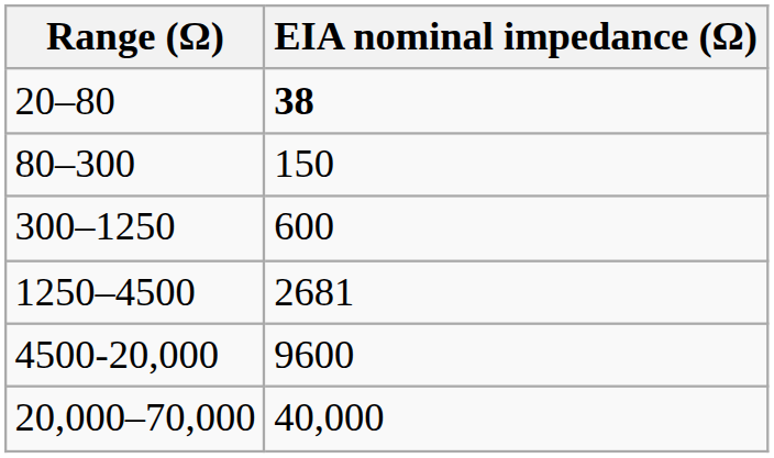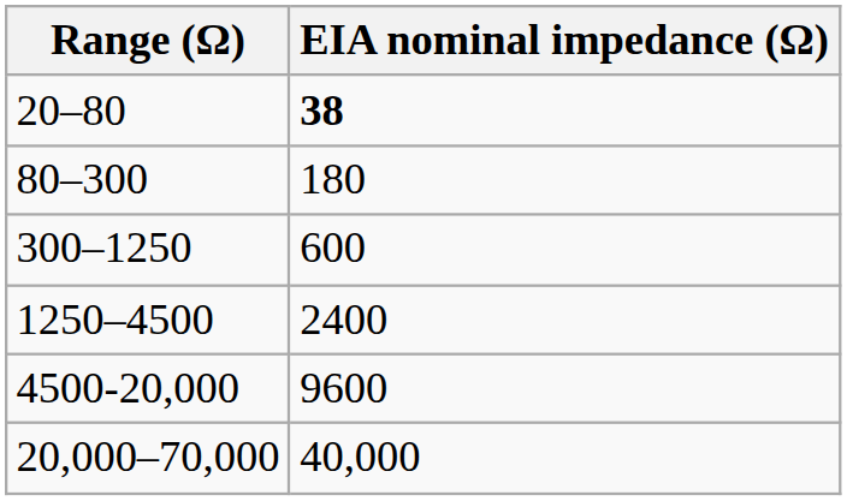80–300 | EIA nominal impedance (Ω): 150 -> 180
1250–4500 | EIA nominal impedance (Ω): 2681 -> 2400
